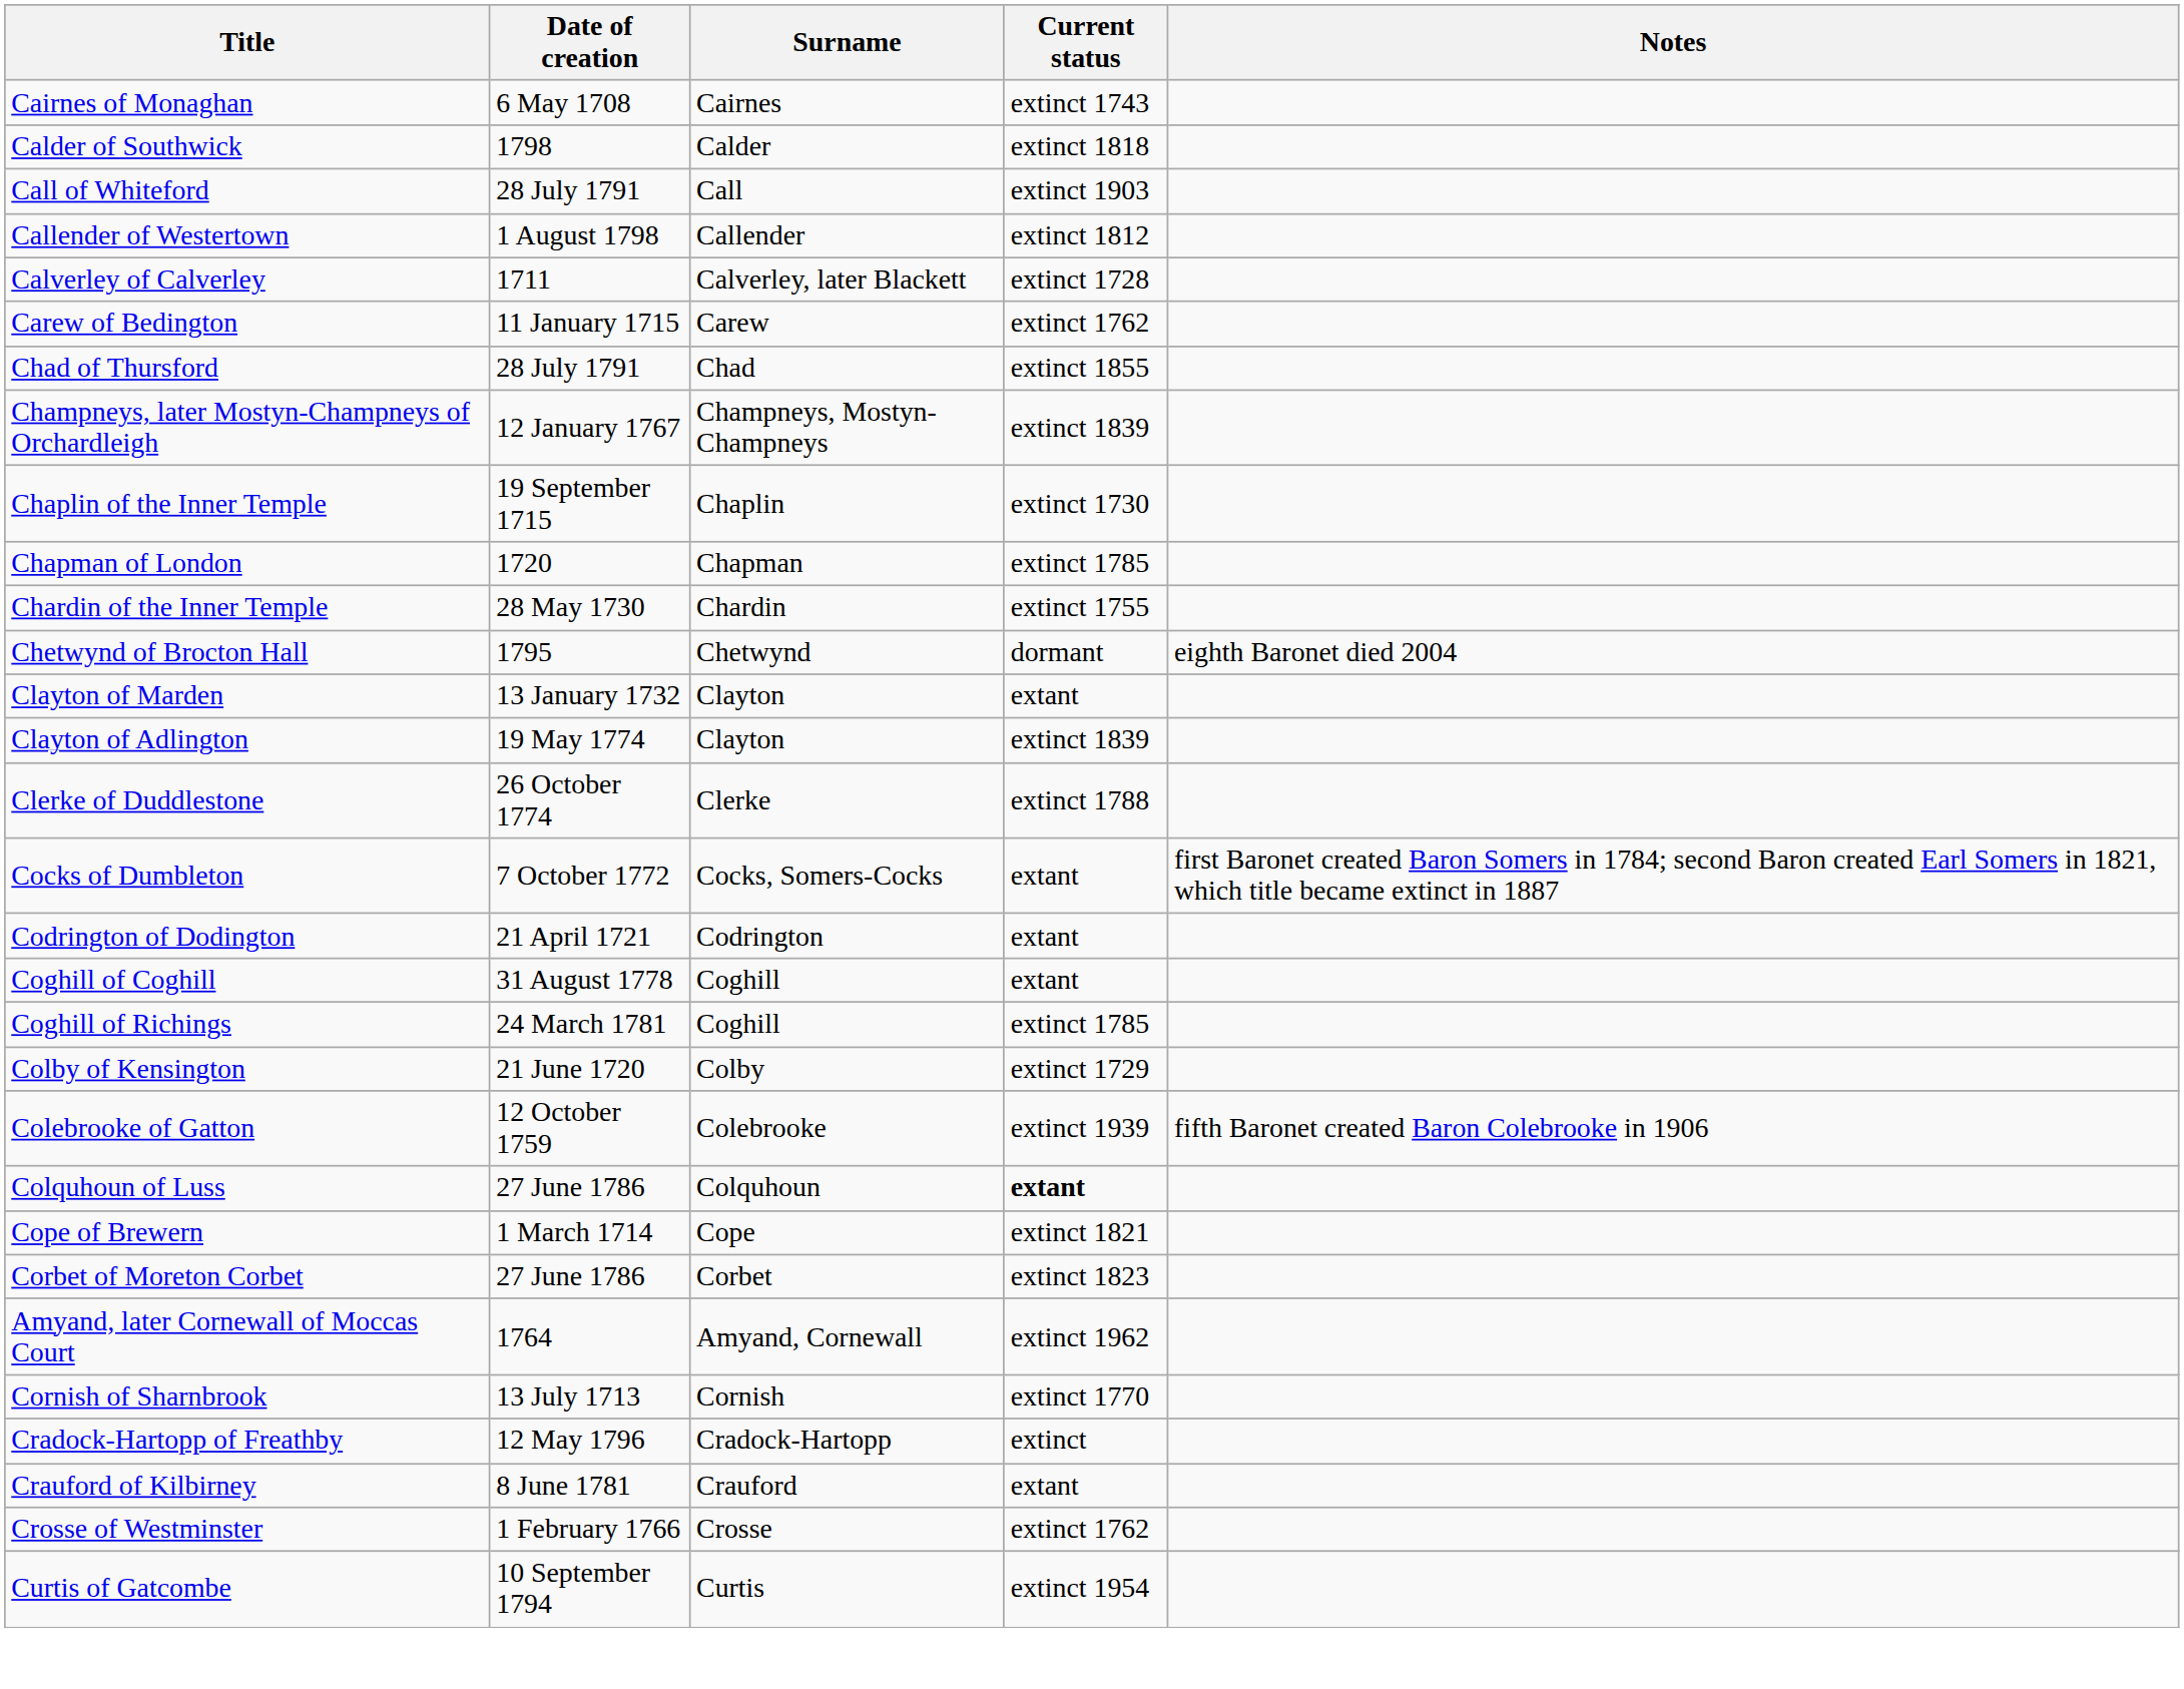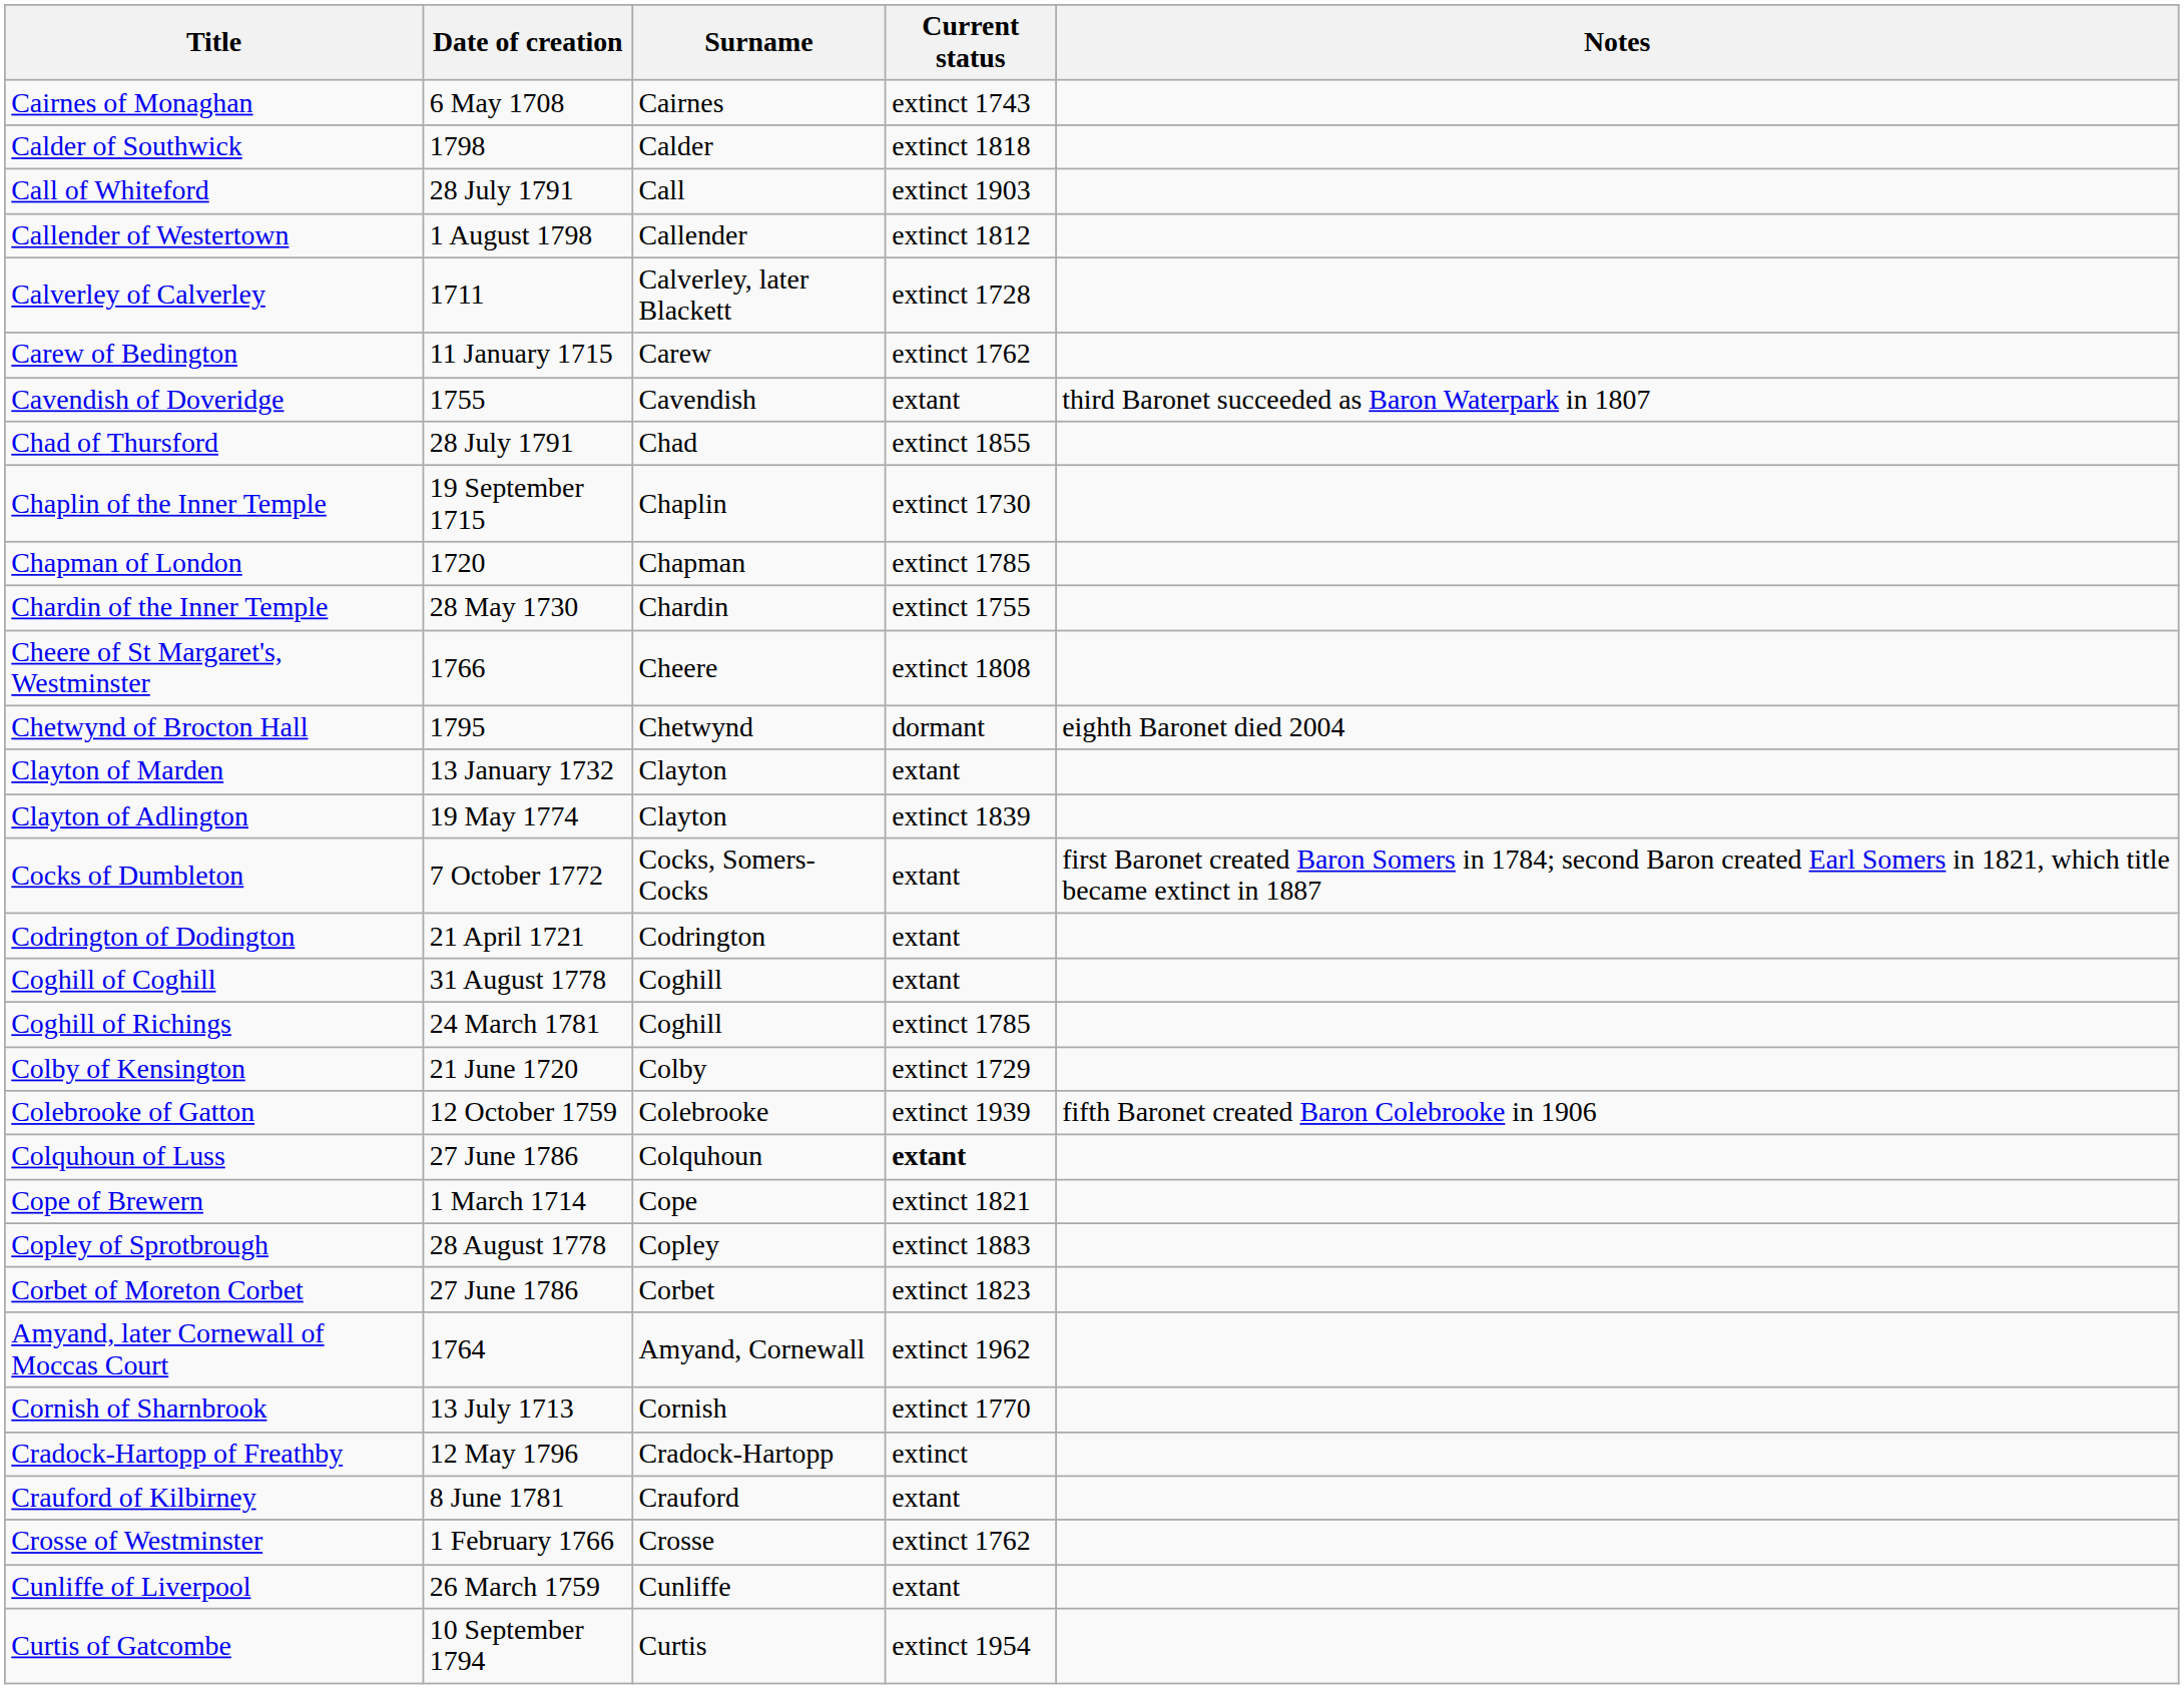+ row: Cavendish of Doveridge | 1755 | Cavendish | extant | third Baronet succeeded as Baron Waterpark in 1807
- row: Champneys, later Mostyn-Champneys of Orchardleigh | 12 January 1767 | Champneys, Mostyn-Champneys | extinct 1839
+ row: Cheere of St Margaret's, Westminster | 1766 | Cheere | extinct 1808
- row: Clerke of Duddlestone | 26 October 1774 | Clerke | extinct 1788
+ row: Copley of Sprotbrough | 28 August 1778 | Copley | extinct 1883
+ row: Cunliffe of Liverpool | 26 March 1759 | Cunliffe | extant
